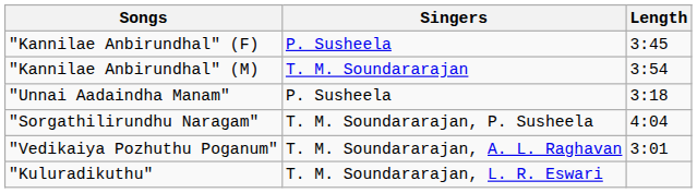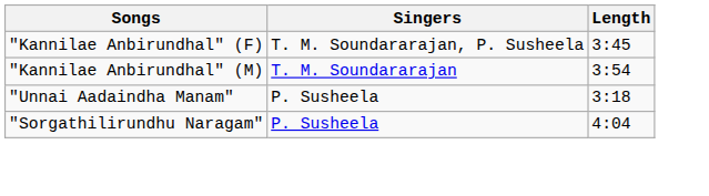"Kannilae Anbirundhal" (F) | Singers: P. Susheela -> T. M. Soundararajan, P. Susheela
"Sorgathilirundhu Naragam" | Singers: T. M. Soundararajan, P. Susheela -> P. Susheela
- row: "Vedikaiya Pozhuthu Poganum" | T. M. Soundararajan, A. L. Raghavan | 3:01
- row: "Kuluradikuthu" | T. M. Soundararajan, L. R. Eswari
